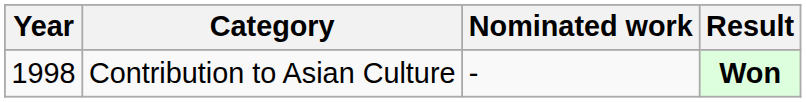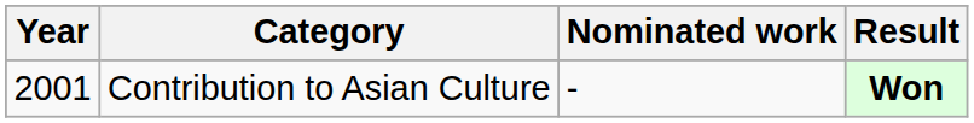Contribution to Asian Culture | Year: 1998 -> 2001
